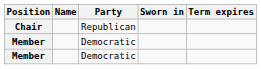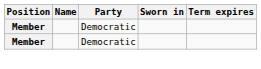- row: Chair | Republican
